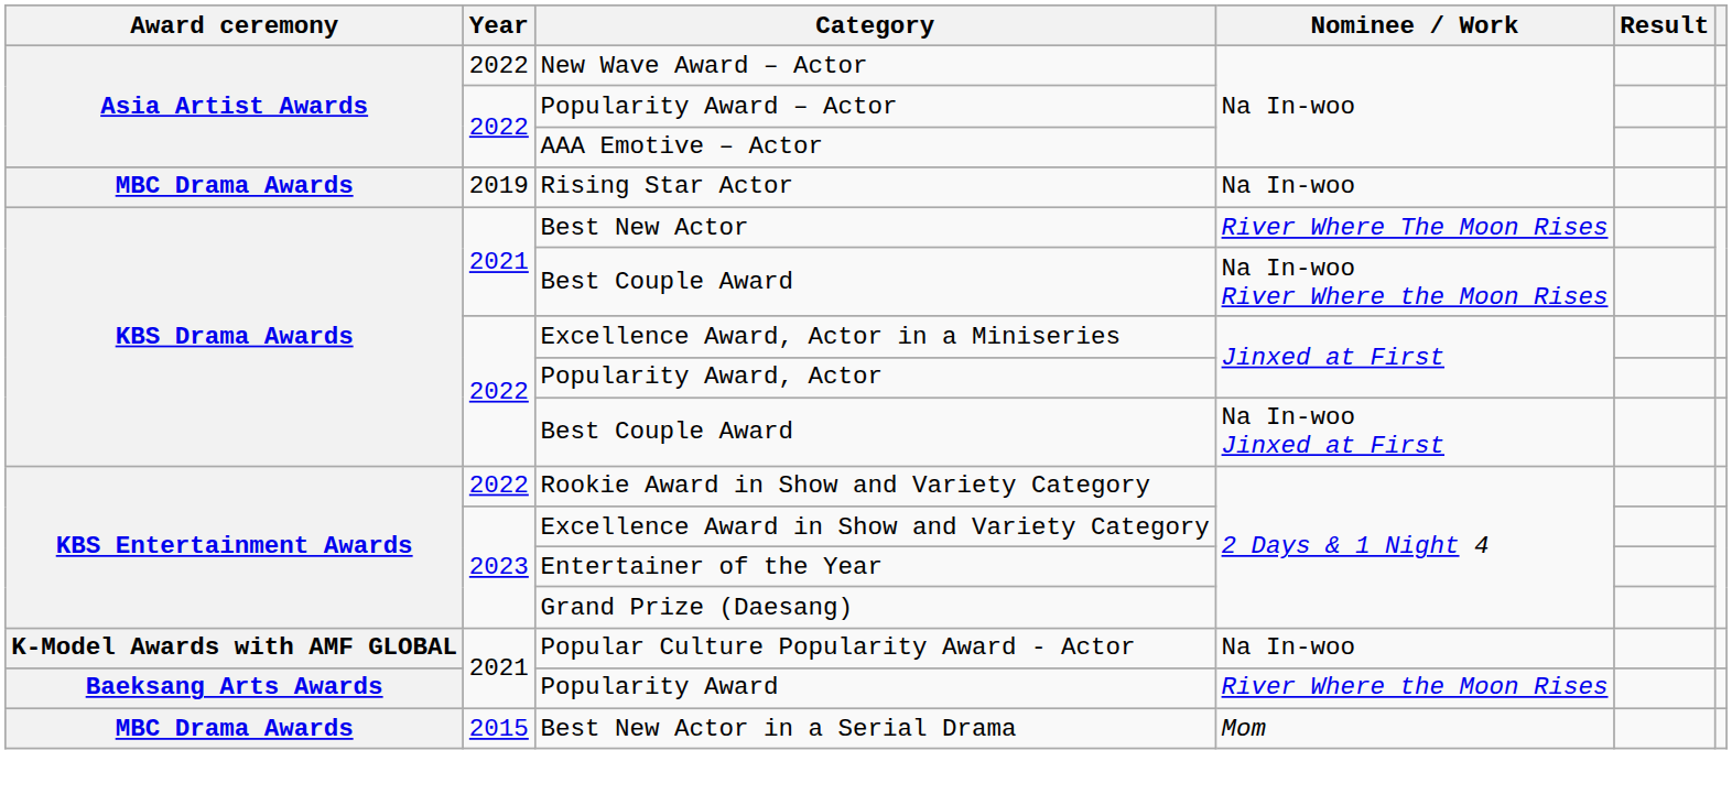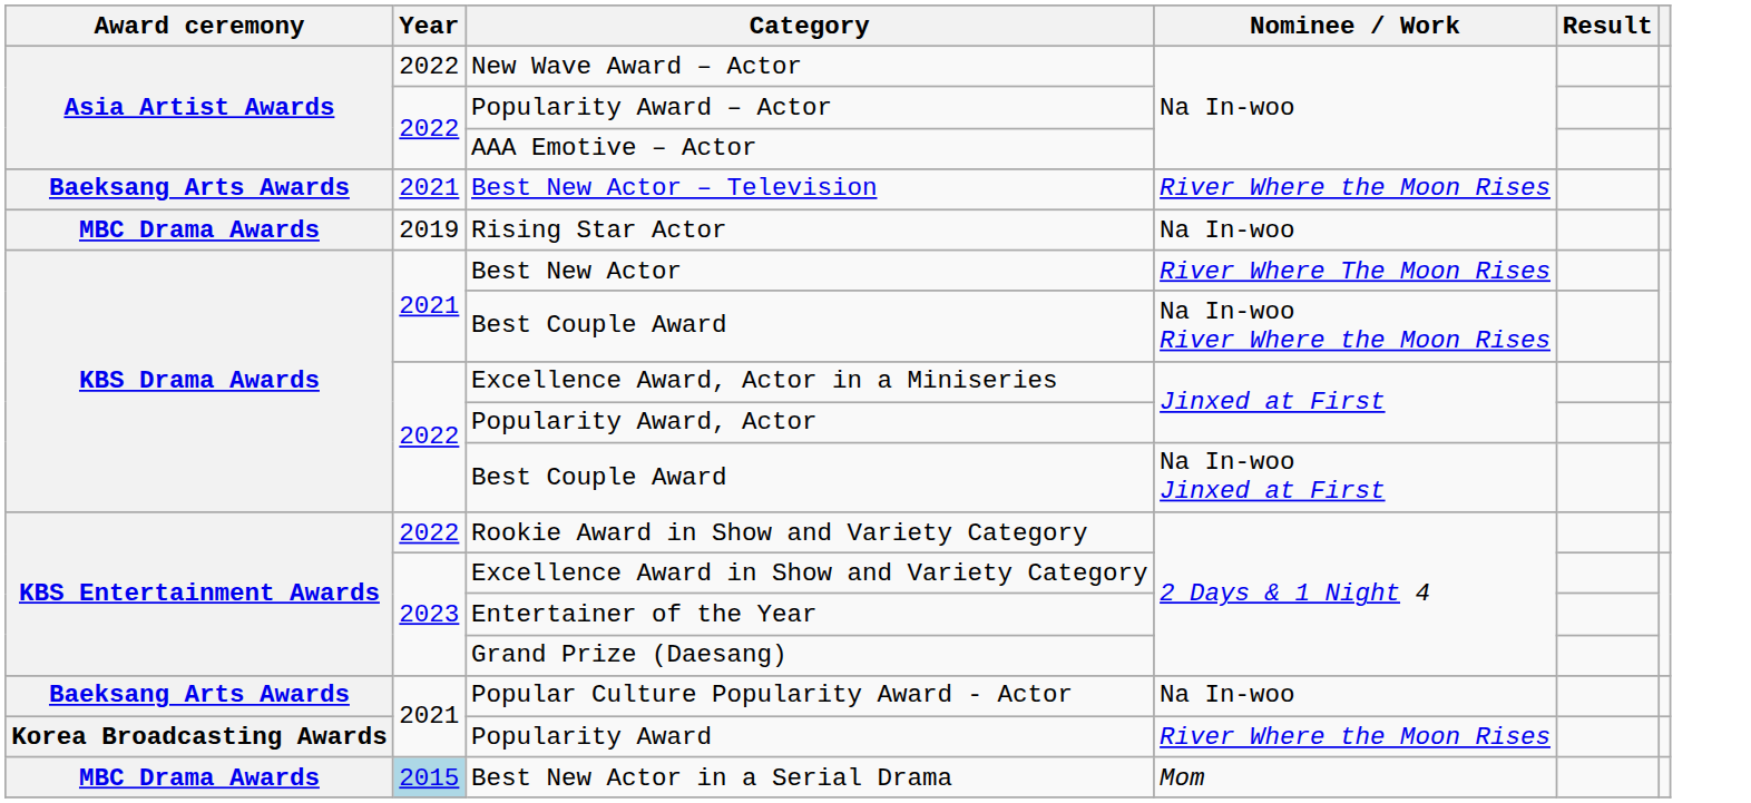+ row: Baeksang Arts Awards | 2021 | Best New Actor – Television | River Where the Moon Rises
Popular Culture Popularity Award - Actor | Award ceremony: K-Model Awards with AMF GLOBAL -> Baeksang Arts Awards
Popularity Award | Award ceremony: Baeksang Arts Awards -> Korea Broadcasting Awards
Best New Actor in a Serial Drama | Year: no background -> lightblue background
